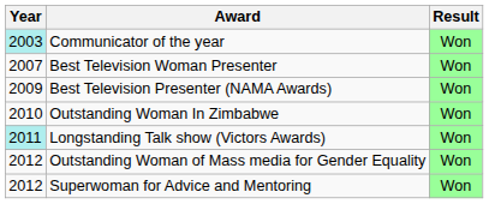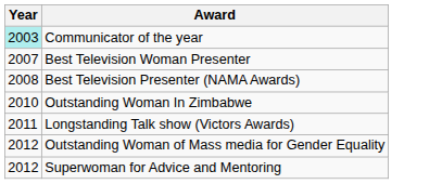- column: Result | Won | Won | Won | Won | Won | Won | Won
Best Television Presenter (NAMA Awards) | Year: 2009 -> 2008
Longstanding Talk show (Victors Awards) | Year: paleturquoise background -> no background
